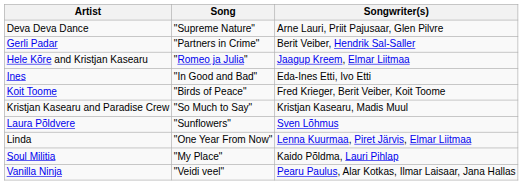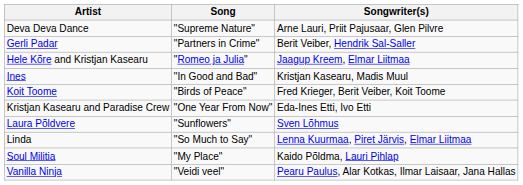Ines | Songwriter(s): Eda-Ines Etti, Ivo Etti -> Kristjan Kasearu, Madis Muul
Kristjan Kasearu and Paradise Crew | Song: "So Much to Say" -> "One Year From Now"
Kristjan Kasearu and Paradise Crew | Songwriter(s): Kristjan Kasearu, Madis Muul -> Eda-Ines Etti, Ivo Etti
Linda | Song: "One Year From Now" -> "So Much to Say"
